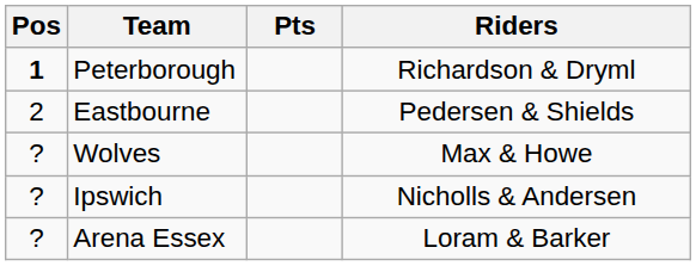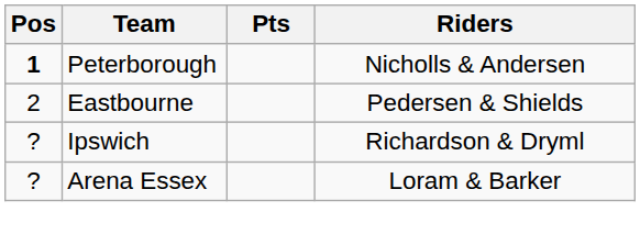Peterborough | Riders: Richardson & Dryml -> Nicholls & Andersen
- row: ? | Wolves | Max & Howe
Ipswich | Riders: Nicholls & Andersen -> Richardson & Dryml
